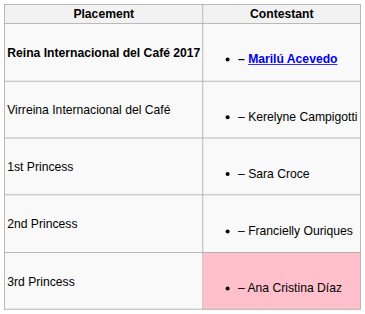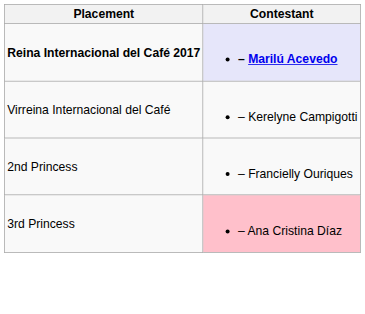Reina Internacional del Café 2017 | Contestant: no background -> lavender background
- row: 1st Princess | – Sara Croce
